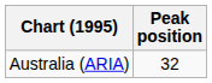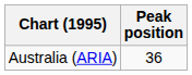Australia (ARIA) | Peak position: 32 -> 36
